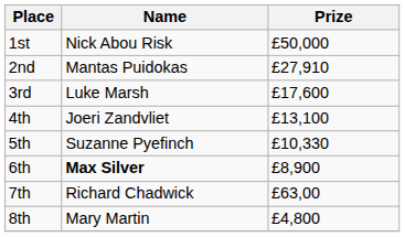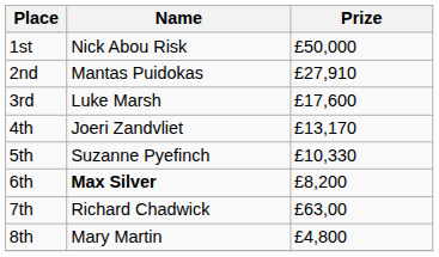4th | Prize: £13,100 -> £13,170
6th | Prize: £8,900 -> £8,200
